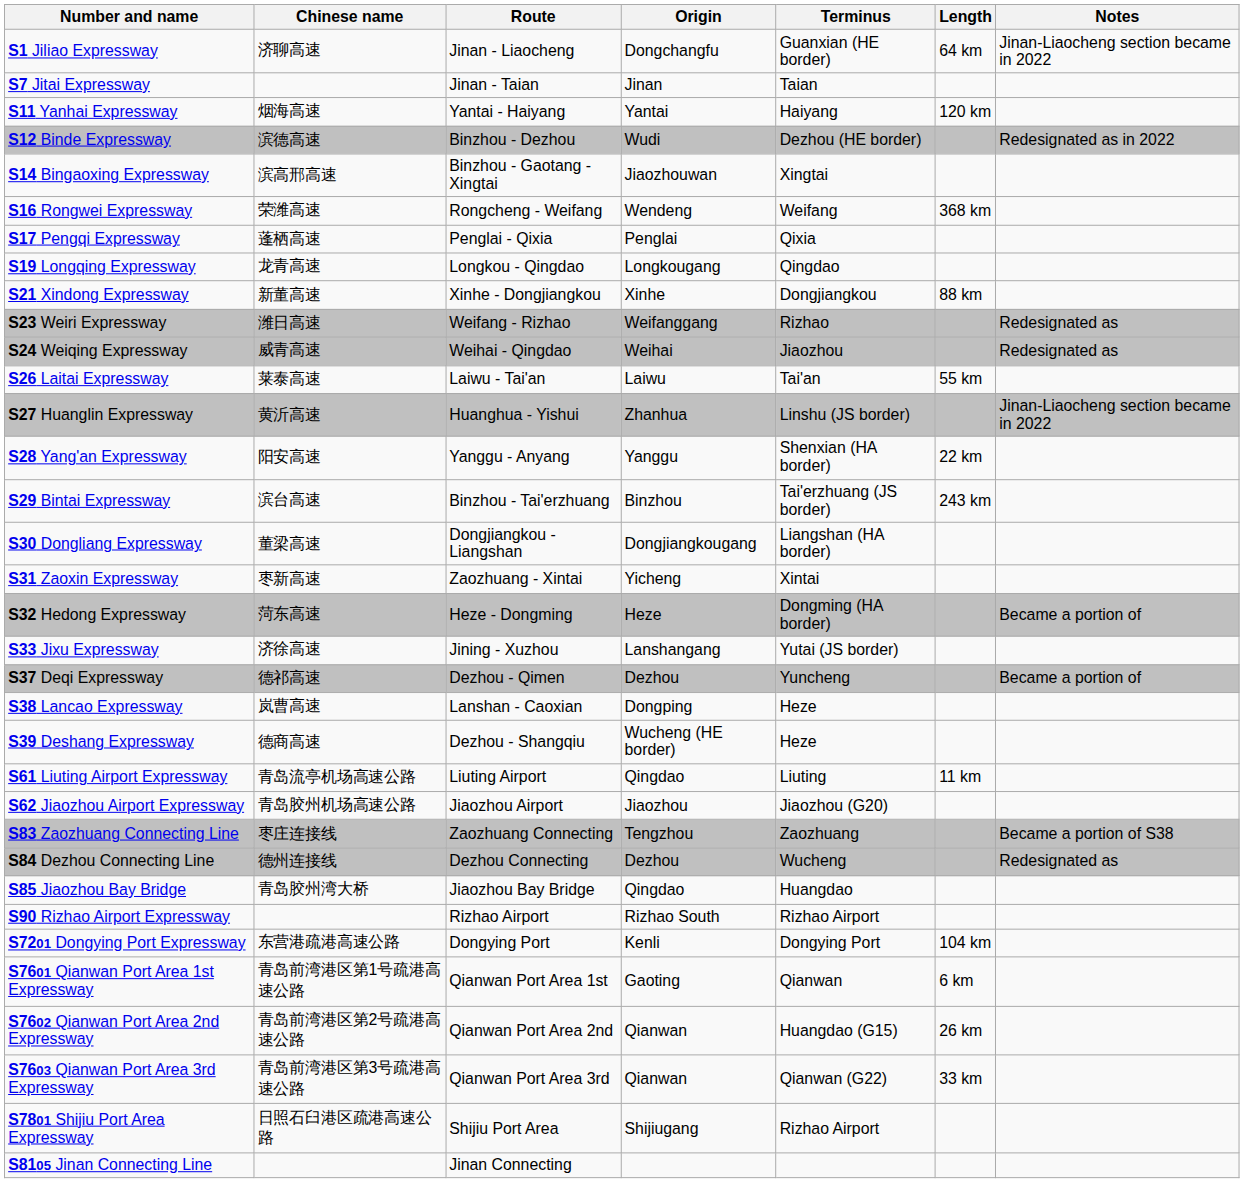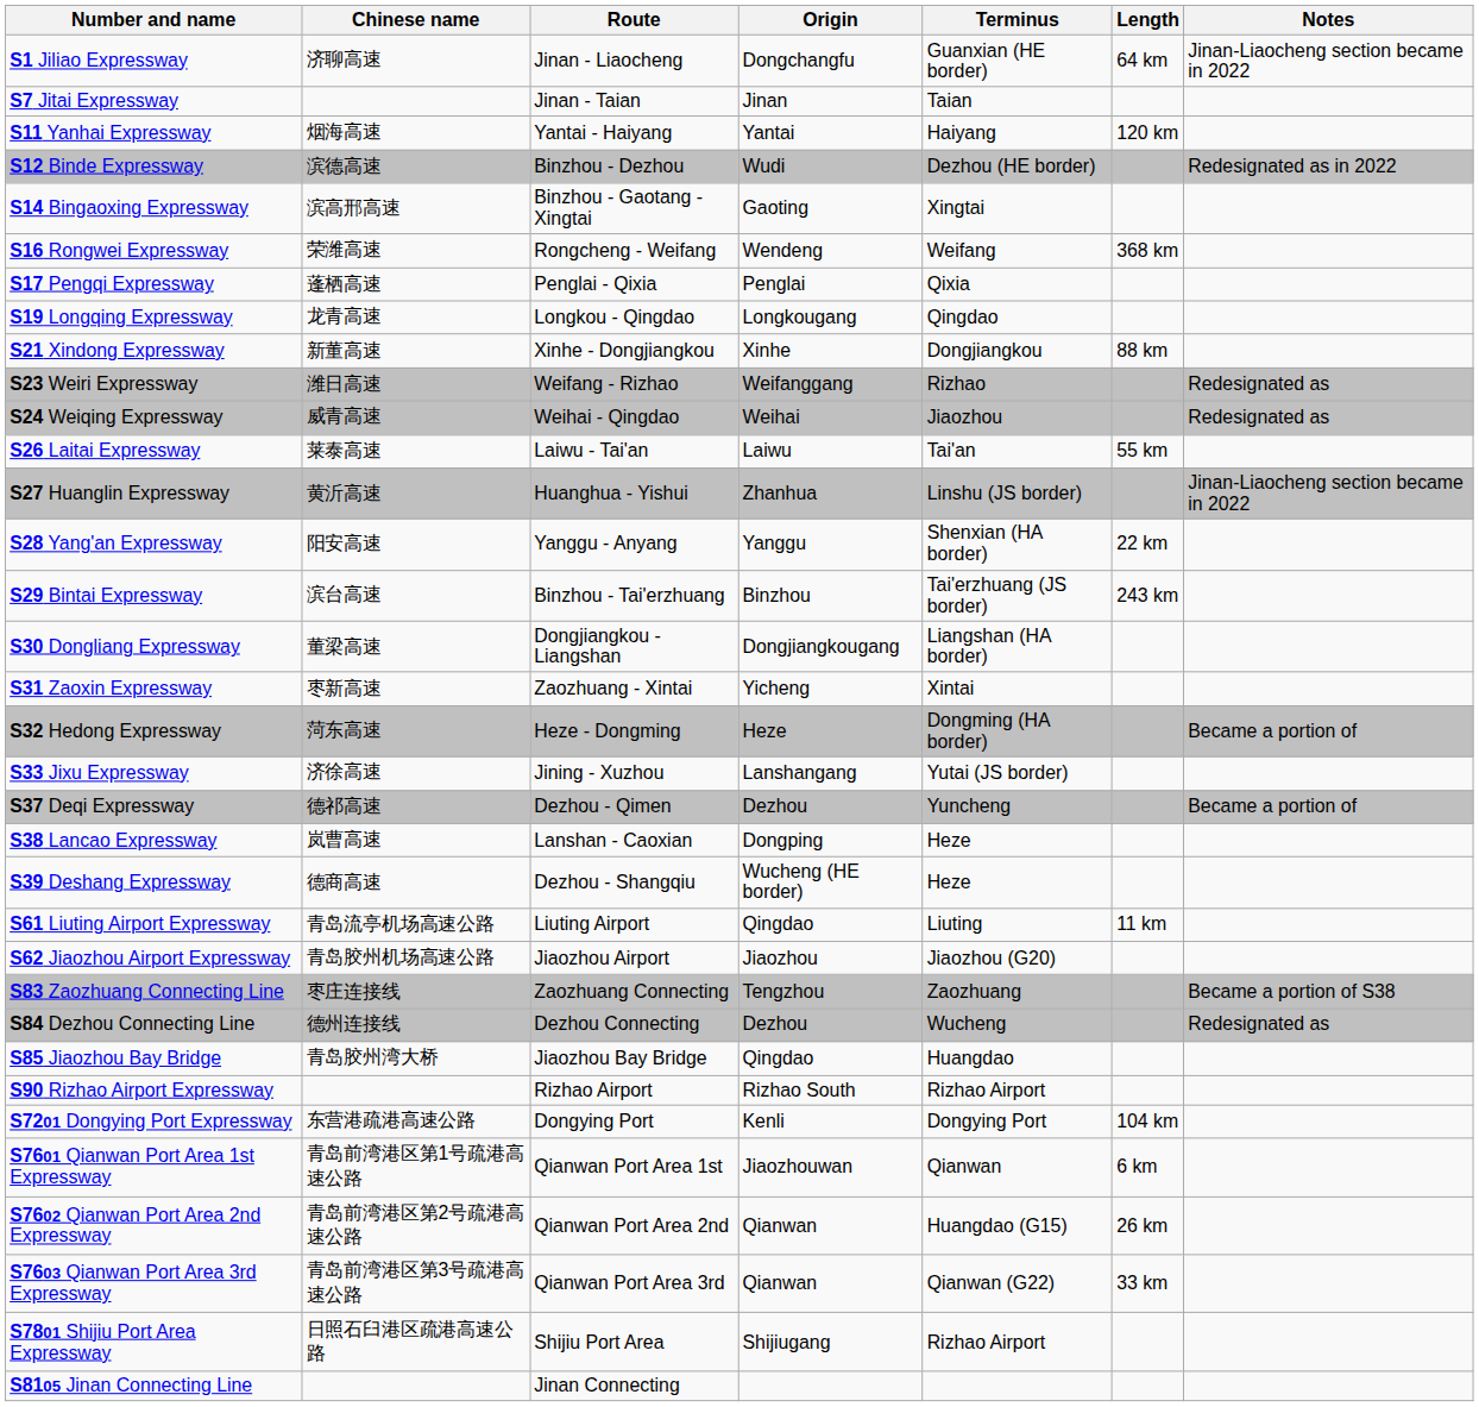S14 Bingaoxing Expressway | Origin: Jiaozhouwan -> Gaoting
S7601 Qianwan Port Area 1st Expressway | Origin: Gaoting -> Jiaozhouwan
